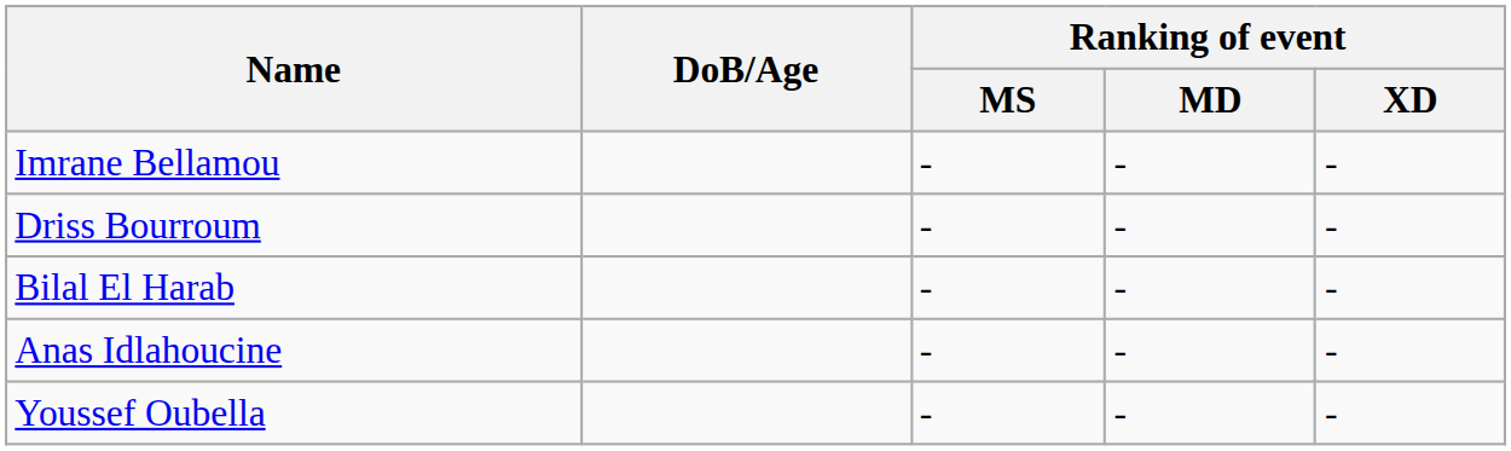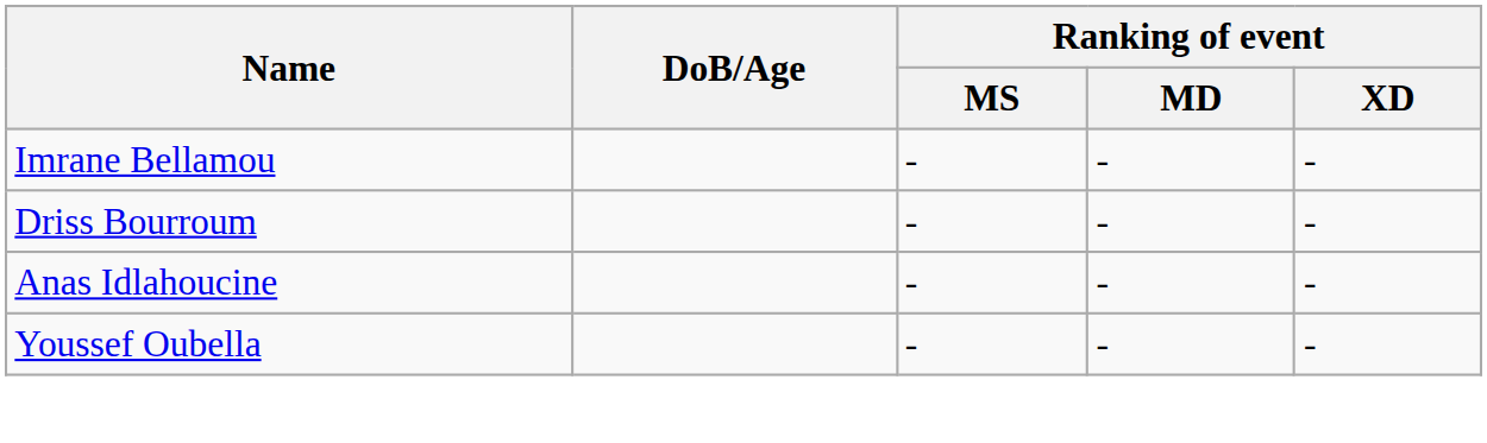- row: Bilal El Harab | - | - | -
